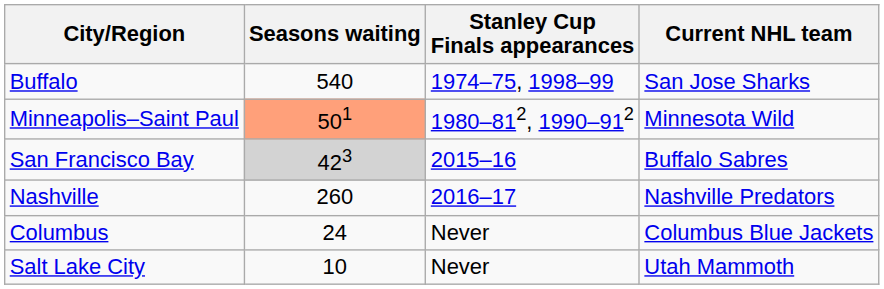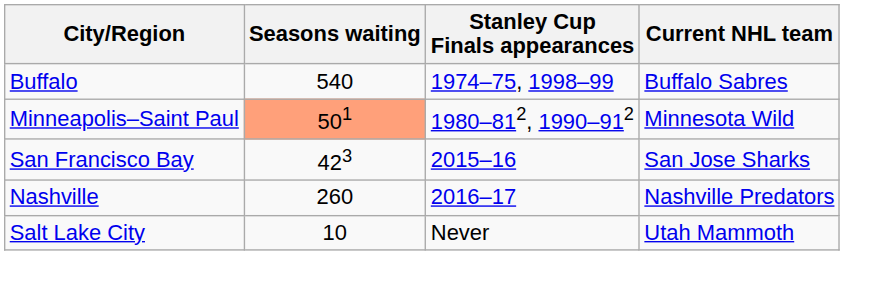Buffalo | Current NHL team: San Jose Sharks -> Buffalo Sabres
San Francisco Bay | Seasons waiting: lightgrey background -> no background
San Francisco Bay | Current NHL team: Buffalo Sabres -> San Jose Sharks
- row: Columbus | 24 | Never | Columbus Blue Jackets
